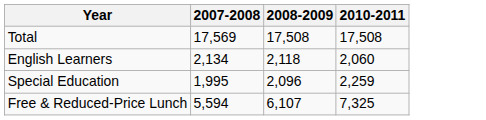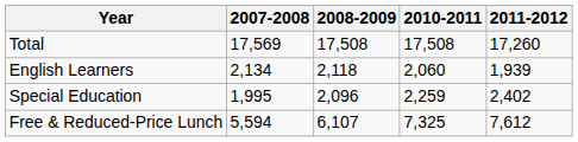+ column: 2011-2012 | 17,260 | 1,939 | 2,402 | 7,612
